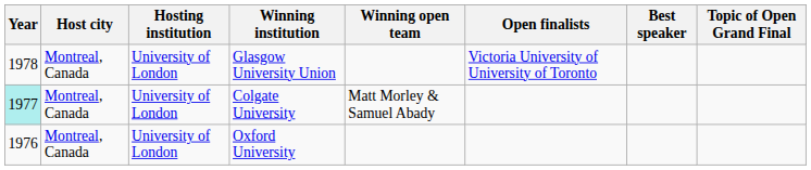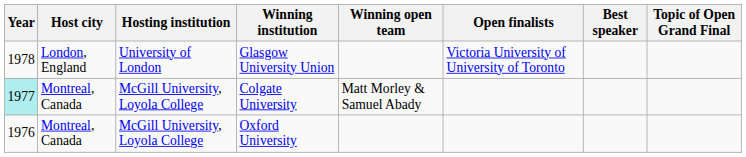Glasgow University Union | Host city: Montreal, Canada -> London, England
Colgate University | Hosting institution: University of London -> McGill University, Loyola College
Oxford University | Hosting institution: University of London -> McGill University, Loyola College
